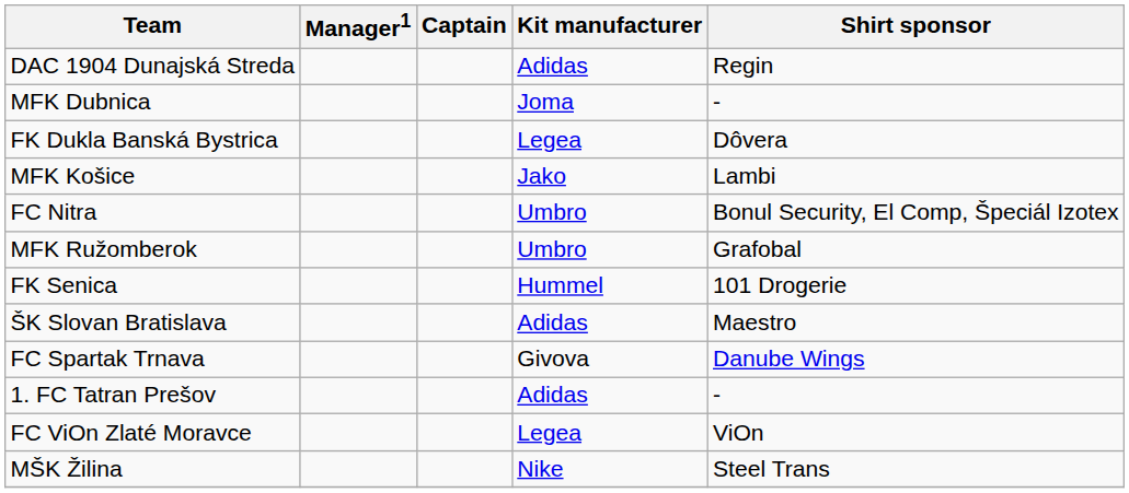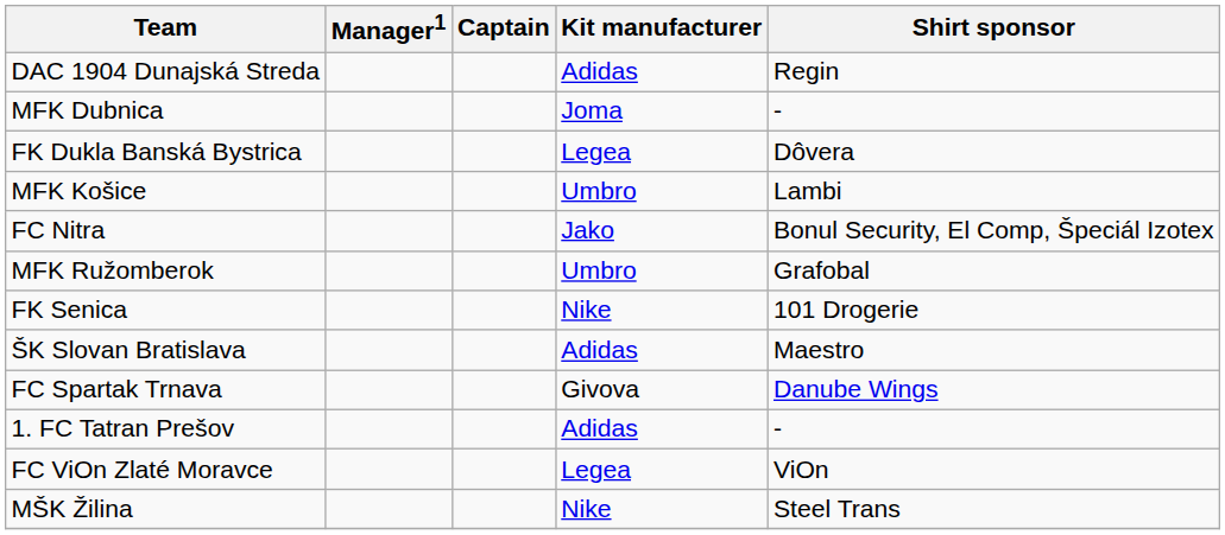MFK Košice | Kit manufacturer: Jako -> Umbro
FC Nitra | Kit manufacturer: Umbro -> Jako
FK Senica | Kit manufacturer: Hummel -> Nike
